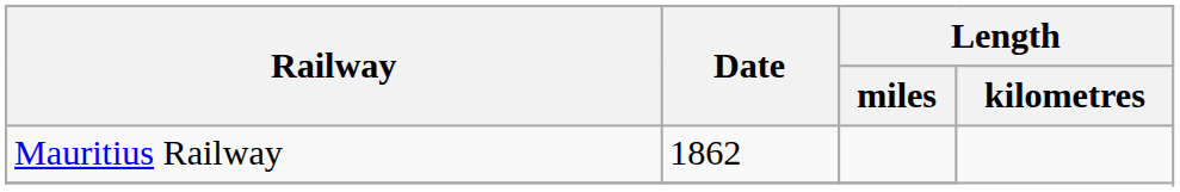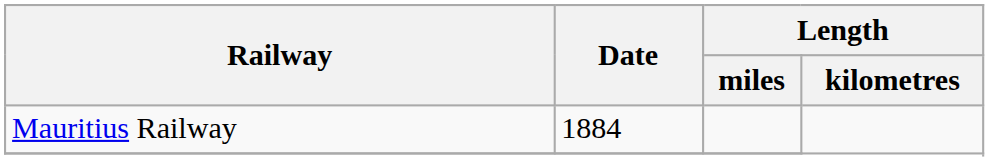Mauritius Railway | Date: 1862 -> 1884
